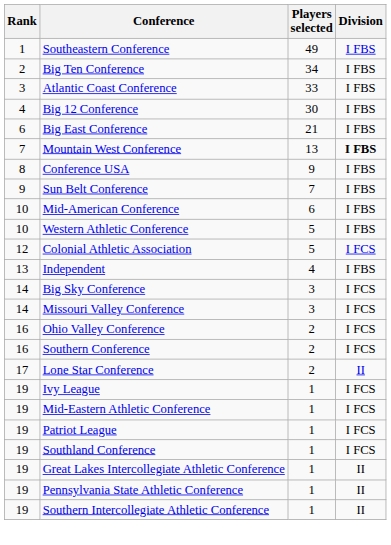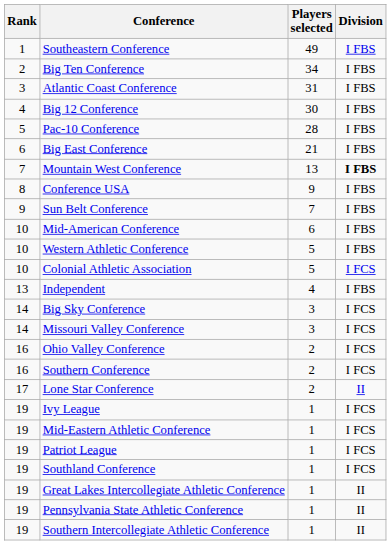Atlantic Coast Conference | Players selected: 33 -> 31
+ row: 5 | Pac-10 Conference | 28 | I FBS
Colonial Athletic Association | Rank: 12 -> 10
